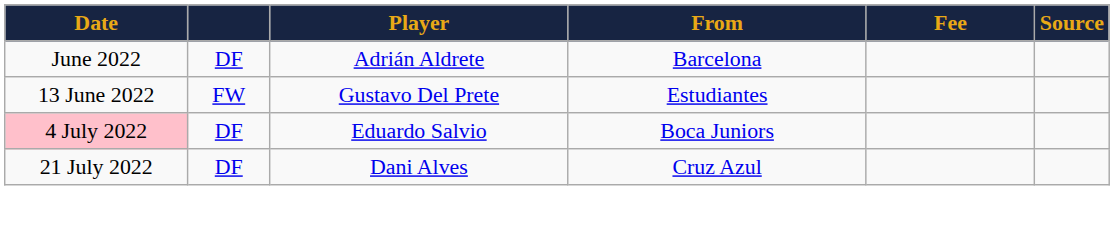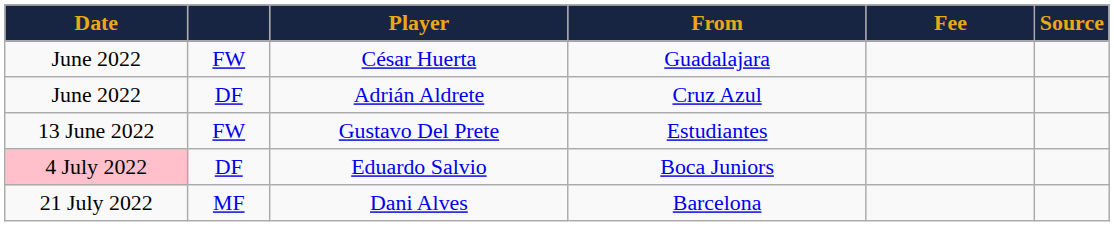+ row: June 2022 | FW | César Huerta | Guadalajara
Adrián Aldrete | From: Barcelona -> Cruz Azul
Dani Alves | column 2: DF -> MF
Dani Alves | From: Cruz Azul -> Barcelona
